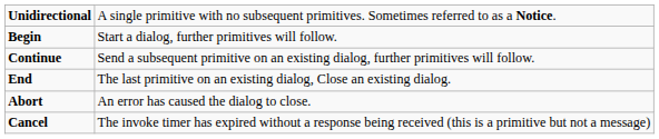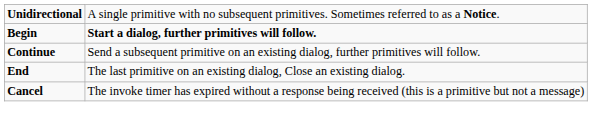Begin | column 2: normal -> bold
- row: Abort | An error has caused the dialog to close.
